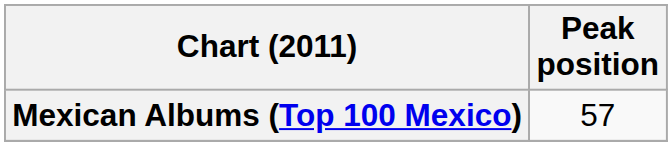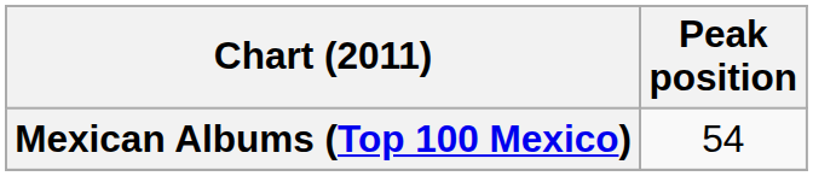Mexican Albums (Top 100 Mexico) | Peak position: 57 -> 54
